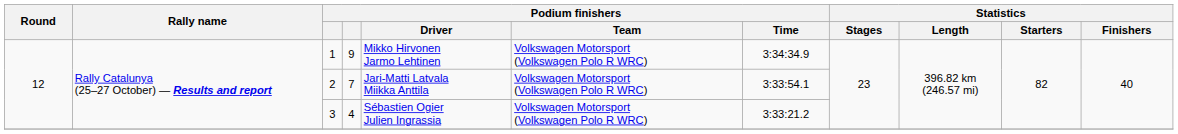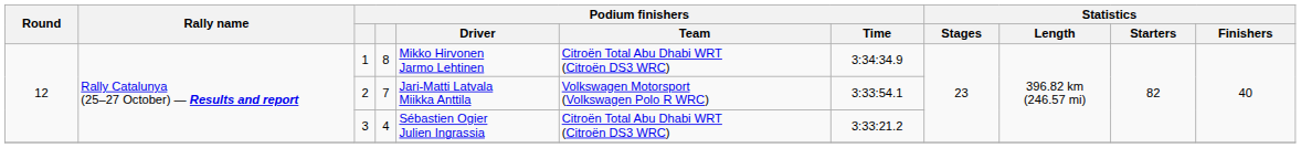1 | column 4: 9 -> 8
1 | Podium finishers / Team: Volkswagen Motorsport (Volkswagen Polo R WRC) -> Citroën Total Abu Dhabi WRT (Citroën DS3 WRC)
3 | Podium finishers / Team: Volkswagen Motorsport (Volkswagen Polo R WRC) -> Citroën Total Abu Dhabi WRT (Citroën DS3 WRC)
